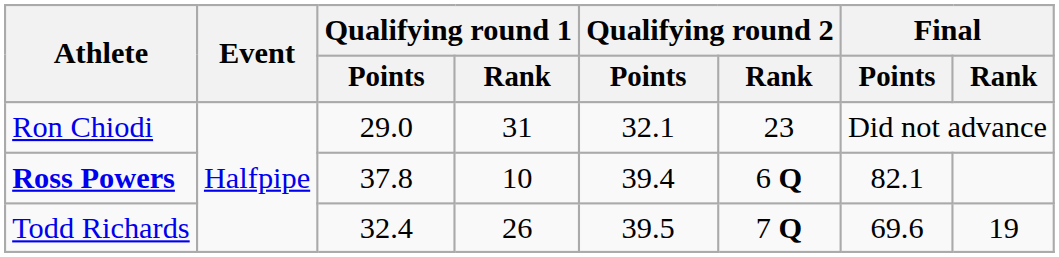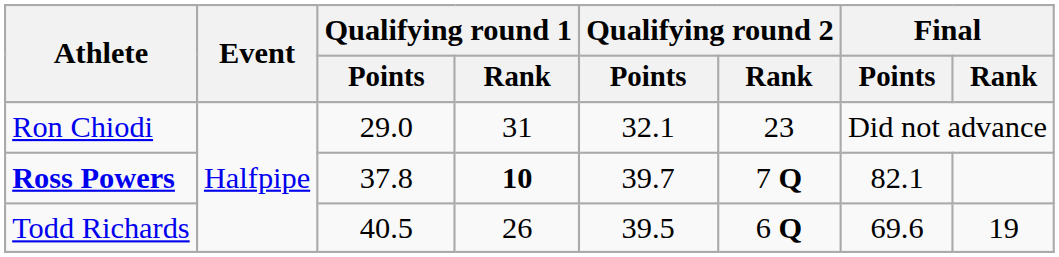Ross Powers | Qualifying round 1 / Rank: normal -> bold
Ross Powers | Qualifying round 2 / Points: 39.4 -> 39.7
Ross Powers | Qualifying round 2 / Rank: 6 Q -> 7 Q
Todd Richards | Qualifying round 1 / Points: 32.4 -> 40.5
Todd Richards | Qualifying round 2 / Rank: 7 Q -> 6 Q
